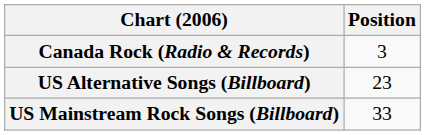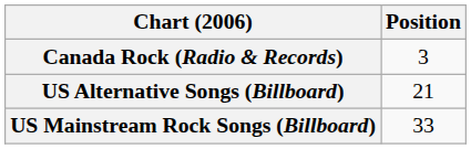US Alternative Songs (Billboard) | Position: 23 -> 21
